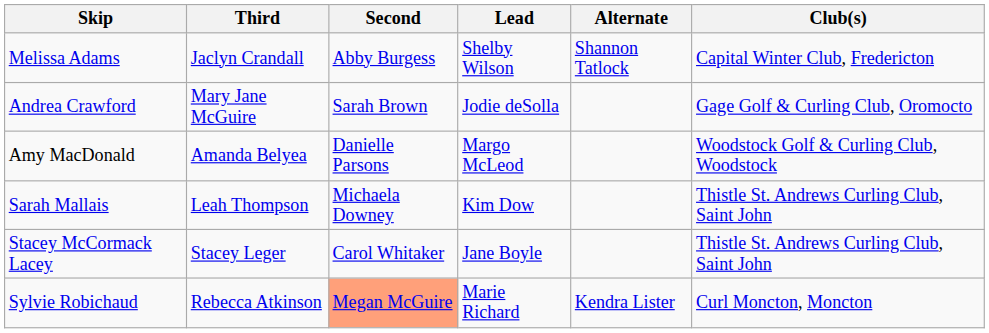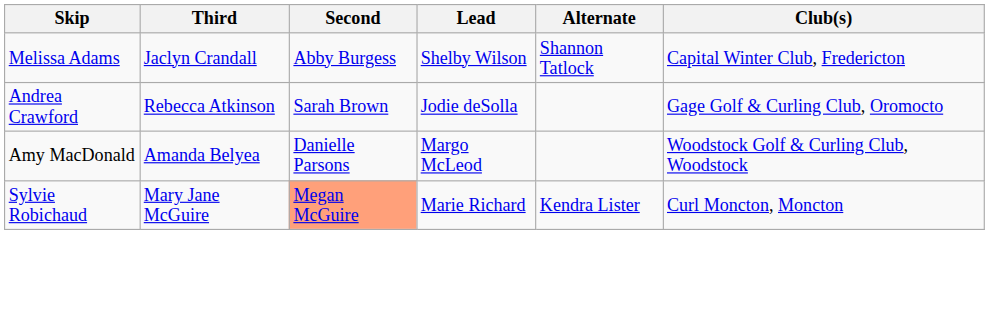Andrea Crawford | Third: Mary Jane McGuire -> Rebecca Atkinson
- row: Sarah Mallais | Leah Thompson | Michaela Downey | Kim Dow | Thistle St. Andrews Curling Club, Saint John
- row: Stacey McCormack Lacey | Stacey Leger | Carol Whitaker | Jane Boyle | Thistle St. Andrews Curling Club, Saint John
Sylvie Robichaud | Third: Rebecca Atkinson -> Mary Jane McGuire
